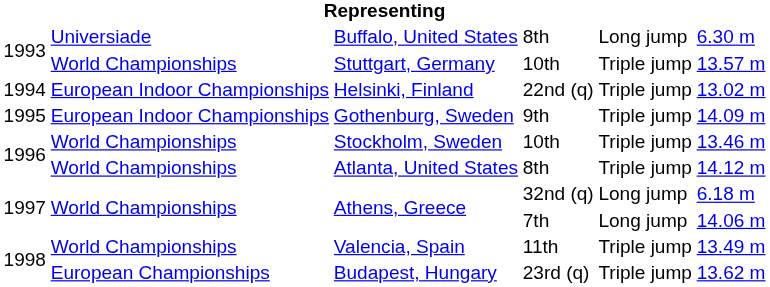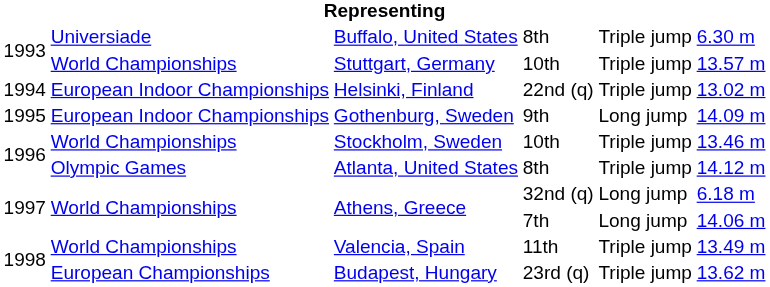Buffalo, United States | column 5: Long jump -> Triple jump
Gothenburg, Sweden | column 5: Triple jump -> Long jump
Atlanta, United States | column 2: World Championships -> Olympic Games
